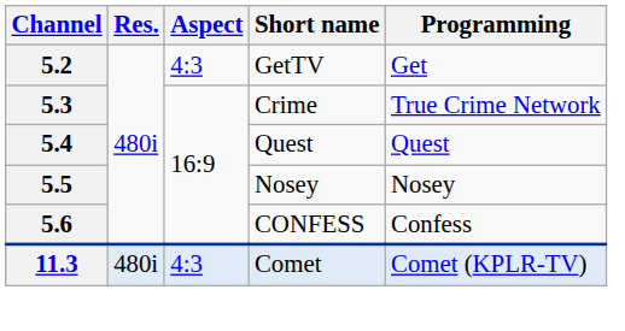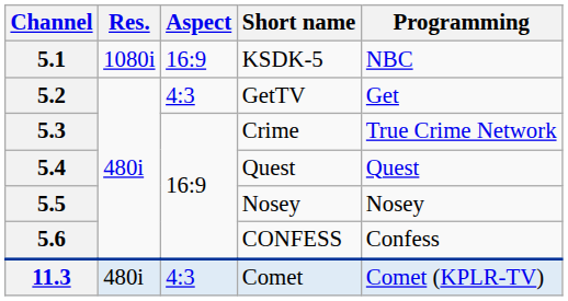+ row: 5.1 | 1080i | 16:9 | KSDK-5 | NBC
